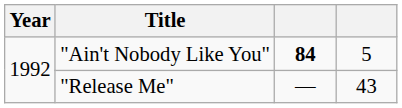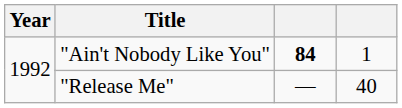"Ain't Nobody Like You" | column 4: 5 -> 1
"Release Me" | column 4: 43 -> 40
